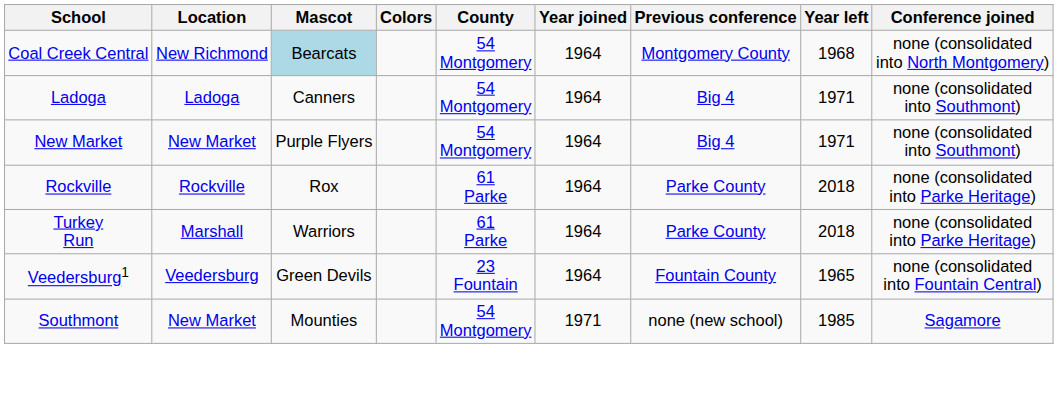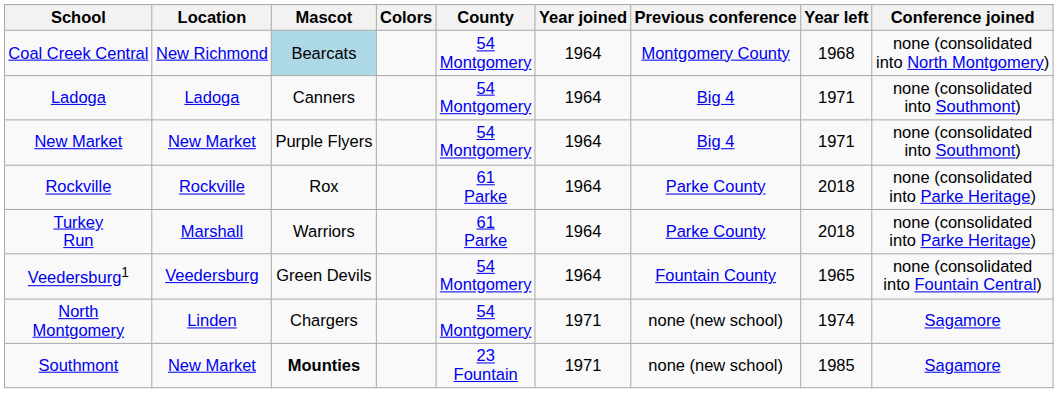Veedersburg1 | County: 23 Fountain -> 54 Montgomery
+ row: North Montgomery | Linden | Chargers | 54 Montgomery | 1971 | none (new school) | 1974 | Sagamore
Southmont | Mascot: normal -> bold
Southmont | County: 54 Montgomery -> 23 Fountain
